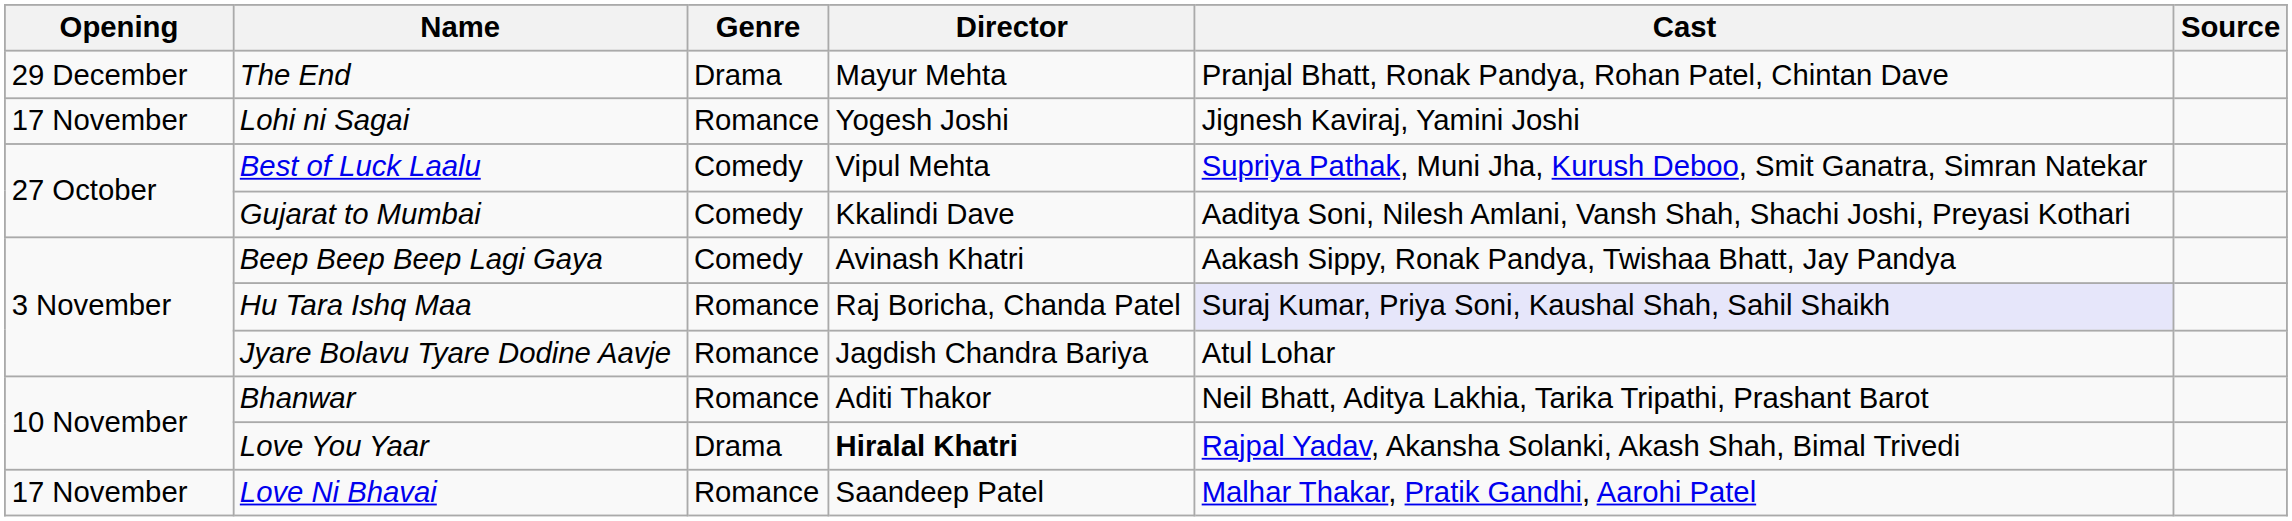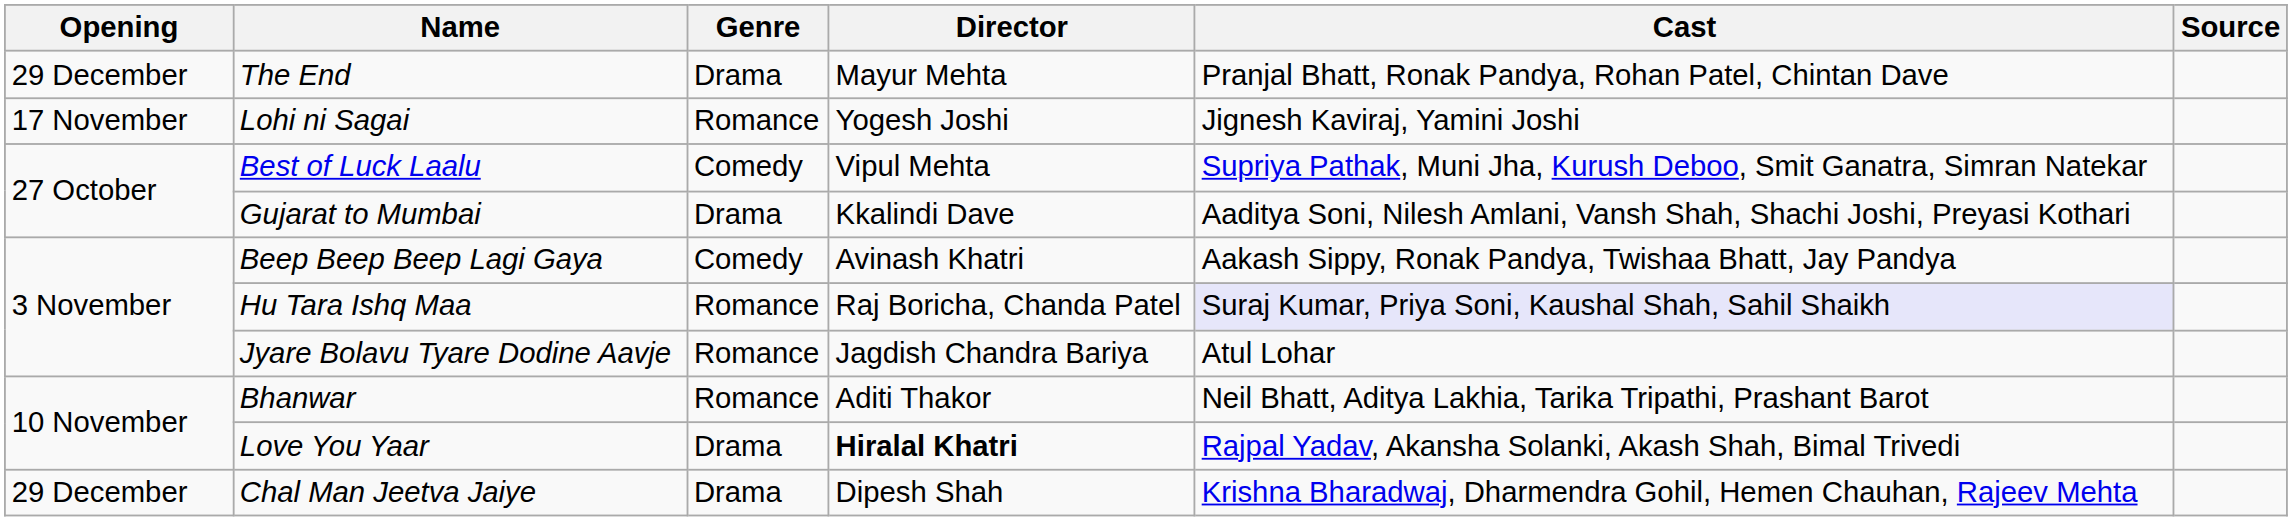Gujarat to Mumbai | Genre: Comedy -> Drama
- row: 17 November | Love Ni Bhavai | Romance | Saandeep Patel | Malhar Thakar, Pratik Gandhi, Aarohi Patel
+ row: 29 December | Chal Man Jeetva Jaiye | Drama | Dipesh Shah | Krishna Bharadwaj, Dharmendra Gohil, Hemen Chauhan, Rajeev Mehta
